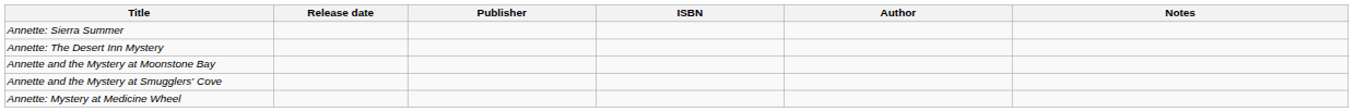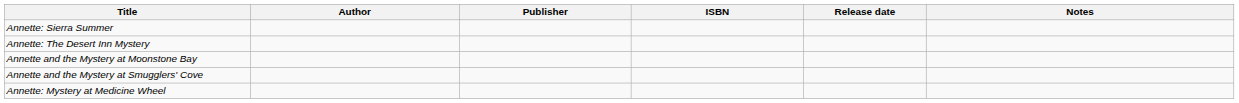columns swapped: Author <-> Release date
